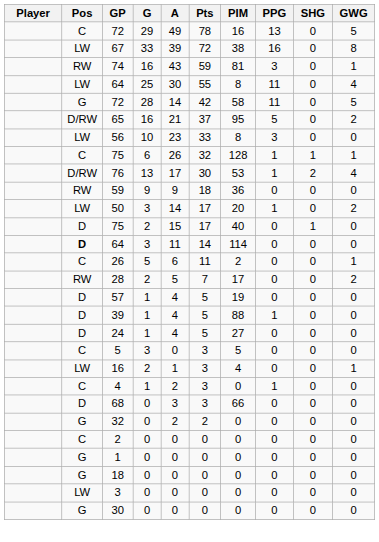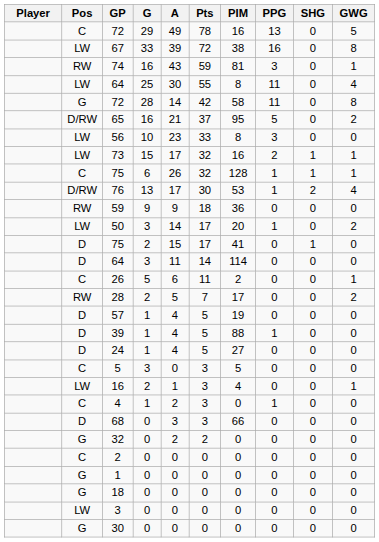72 / 28 | GWG: 5 -> 8
+ row: LW | 73 | 15 | 17 | 32 | 16 | 2 | 1 | 1
75 / 2 | PIM: 40 -> 41
64 / 3 | Pos: bold -> normal
